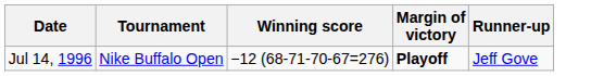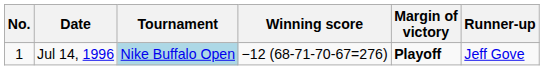+ column: No. | 1
Jul 14, 1996 | Tournament: no background -> lightblue background
